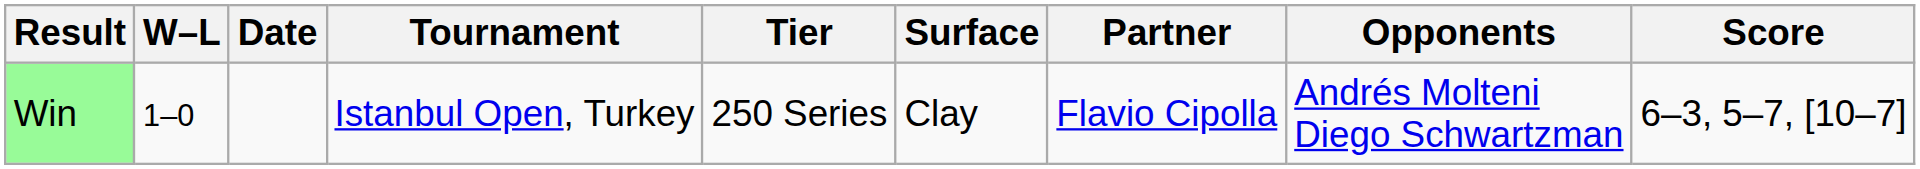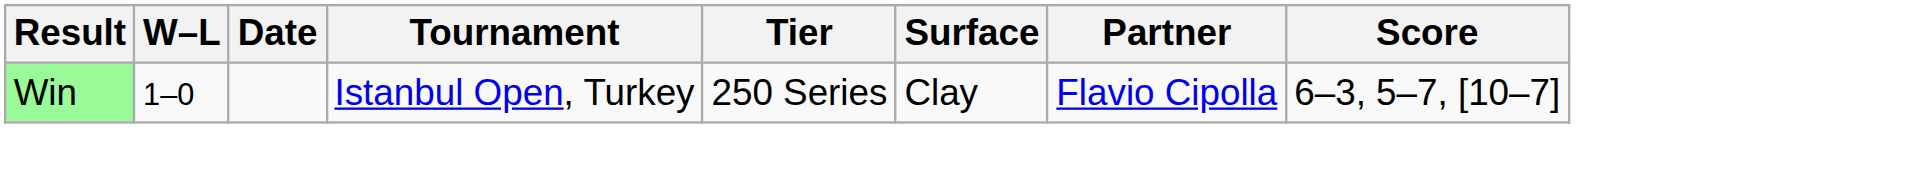- column: Opponents | Andrés Molteni Diego Schwartzman
